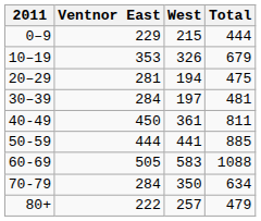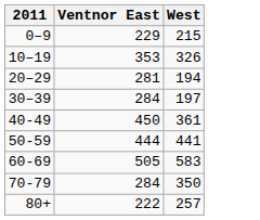- column: Total | 444 | 679 | 475 | 481 | 811 | 885 | 1088 | 634 | 479
